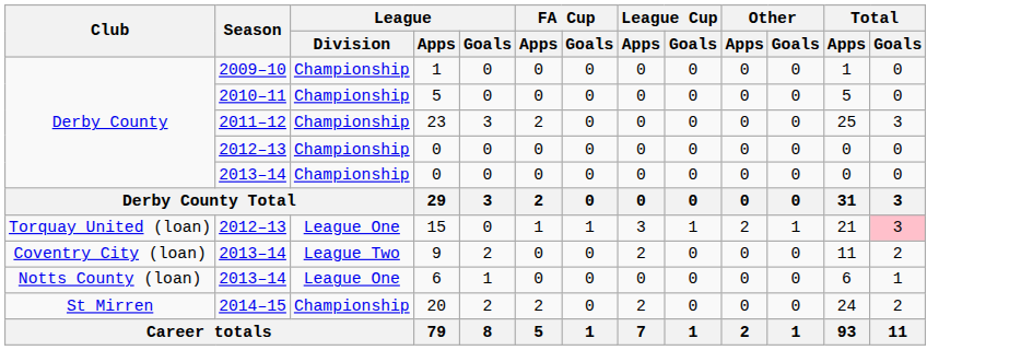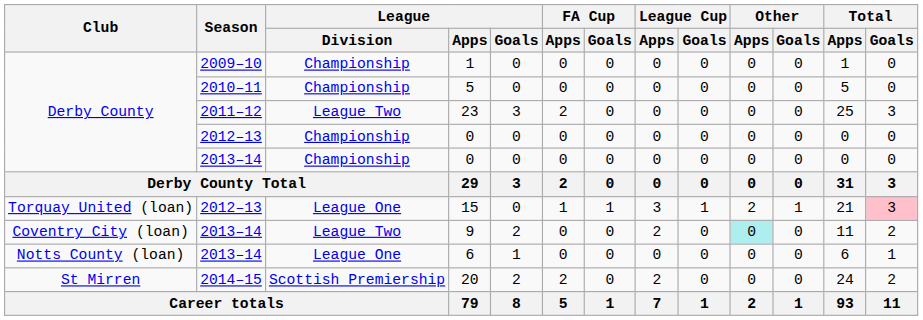23 | League / Division: Championship -> League Two
9 | Other / Apps: no background -> paleturquoise background
20 | League / Division: Championship -> Scottish Premiership
